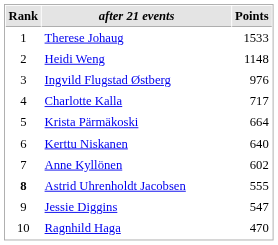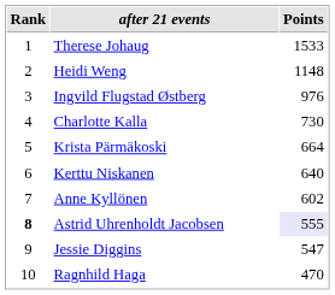Charlotte Kalla | Points: 717 -> 730
Astrid Uhrenholdt Jacobsen | Points: no background -> lavender background
